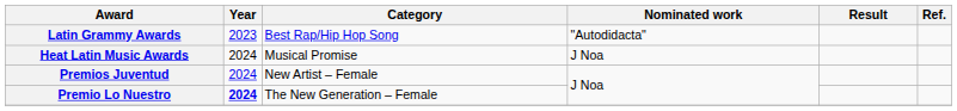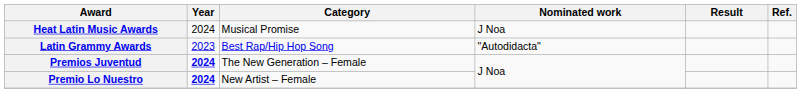rows swapped: Heat Latin Music Awards <-> Latin Grammy Awards
Premios Juventud | Year: normal -> bold
Premios Juventud | Category: New Artist – Female -> The New Generation – Female
Premio Lo Nuestro | Category: The New Generation – Female -> New Artist – Female
